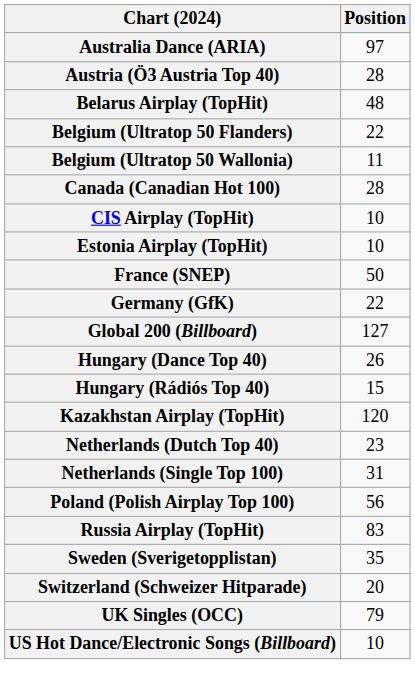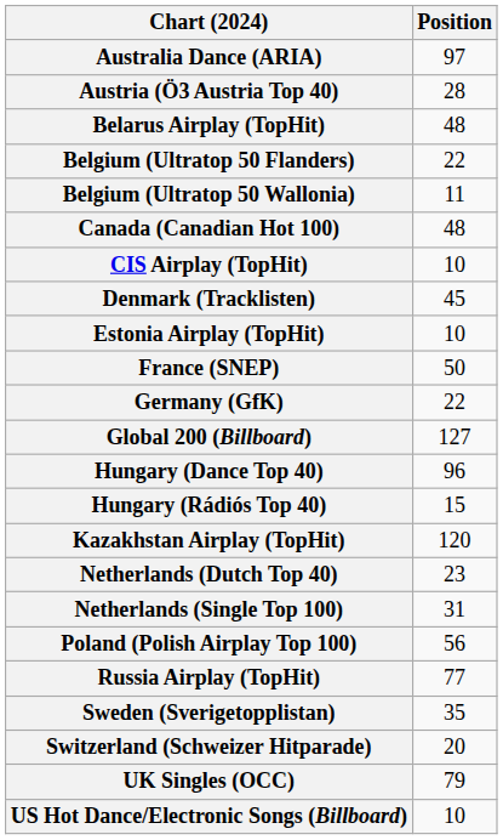Canada (Canadian Hot 100) | Position: 28 -> 48
+ row: Denmark (Tracklisten) | 45
Hungary (Dance Top 40) | Position: 26 -> 96
Russia Airplay (TopHit) | Position: 83 -> 77
